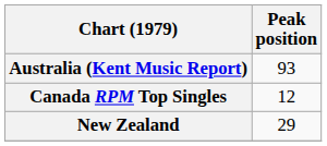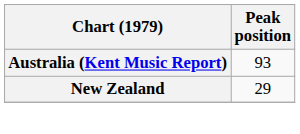- row: Canada RPM Top Singles | 12
